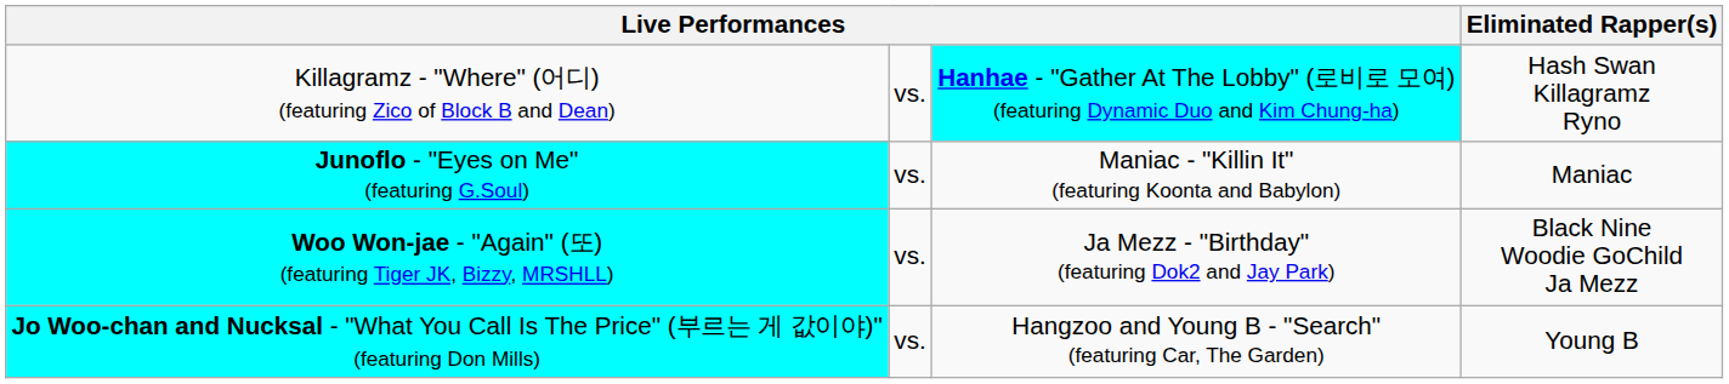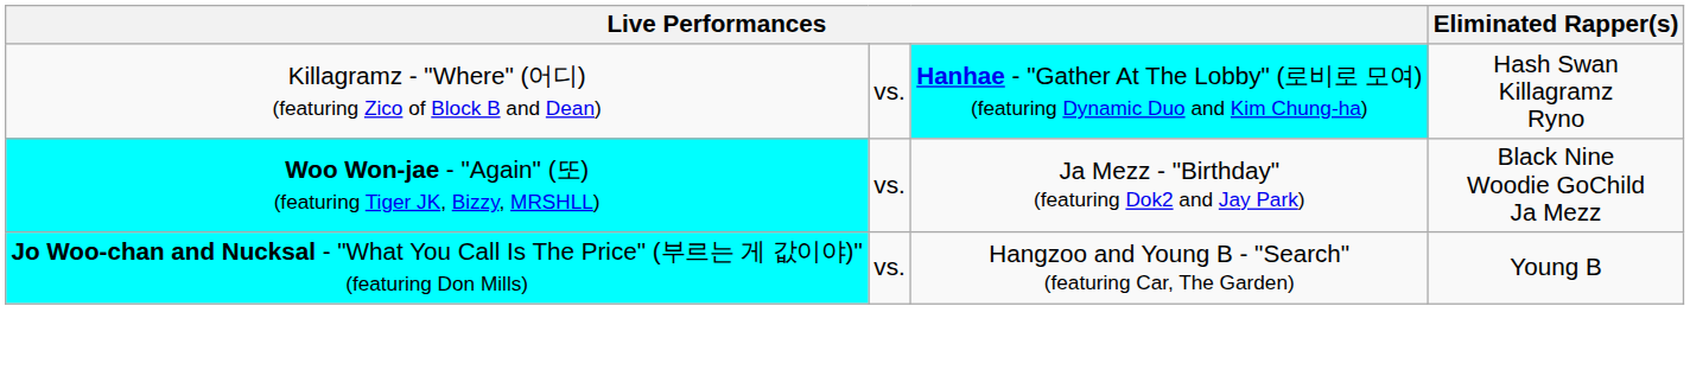- row: Junoflo - "Eyes on Me" (featuring G.Soul) | vs. | Maniac - "Killin It" (featuring Koonta and Babylon) | Maniac
